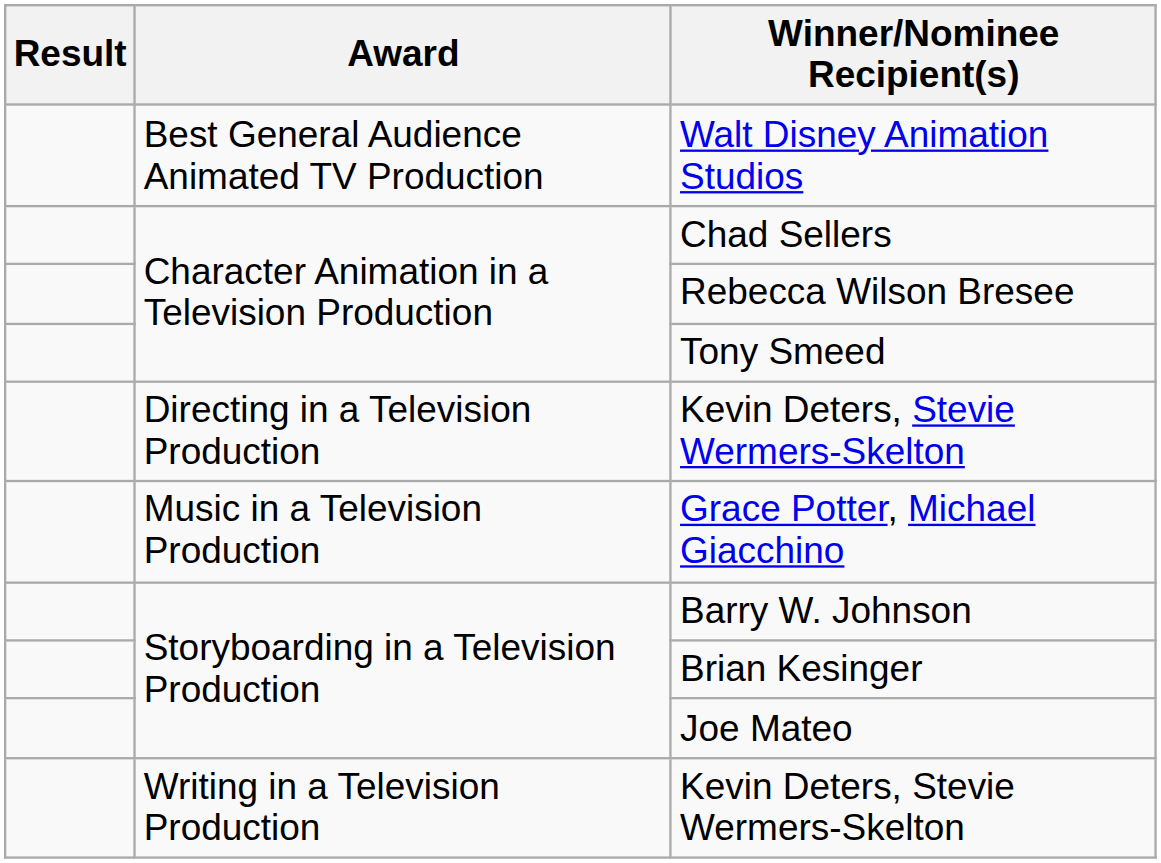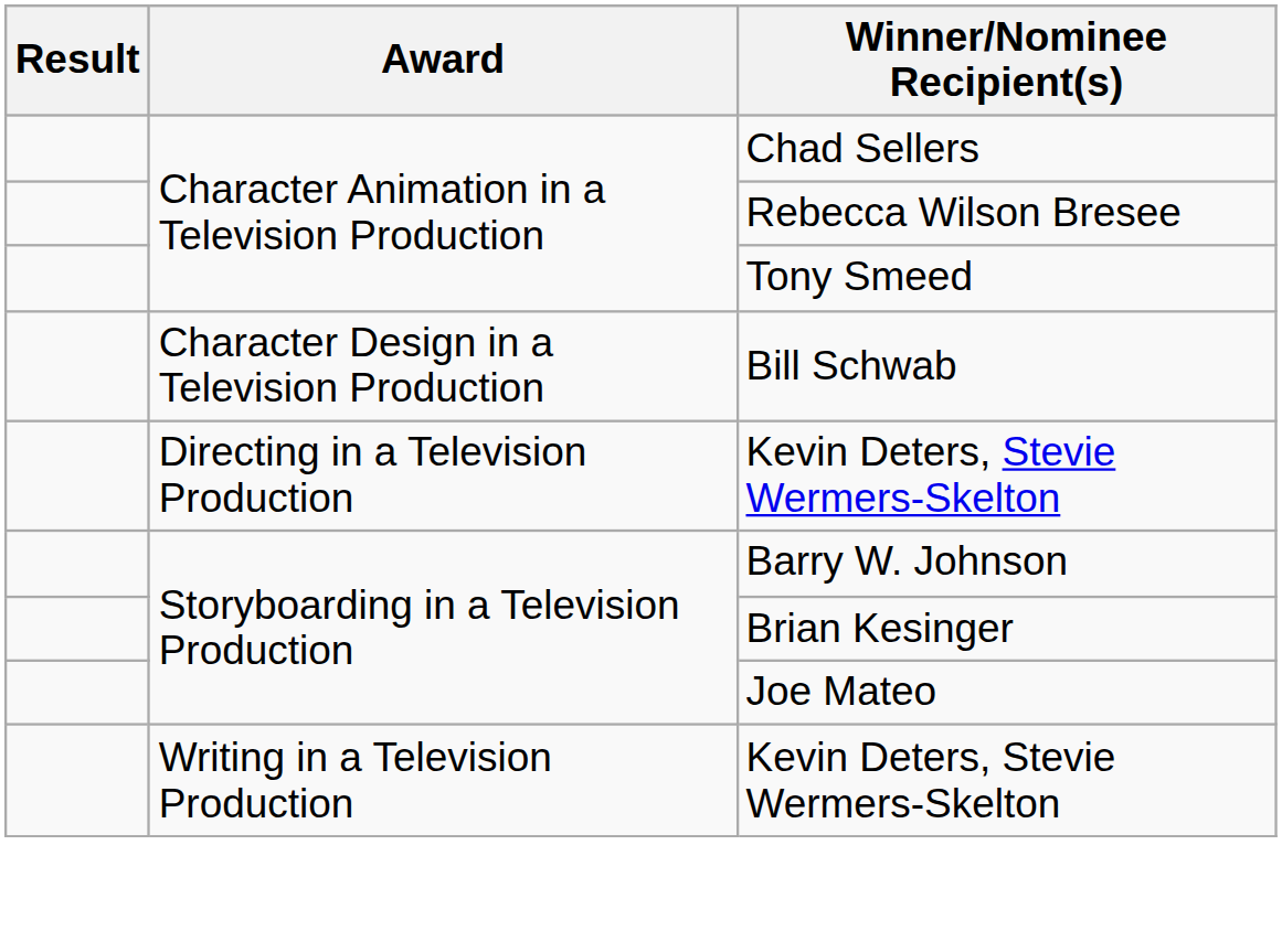- row: Best General Audience Animated TV Production | Walt Disney Animation Studios
+ row: Character Design in a Television Production | Bill Schwab
- row: Music in a Television Production | Grace Potter, Michael Giacchino
